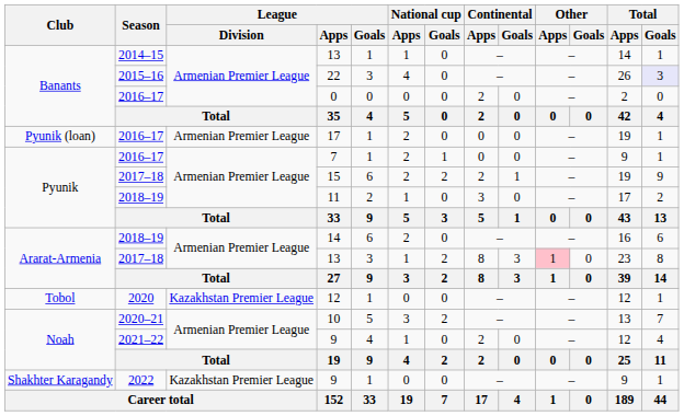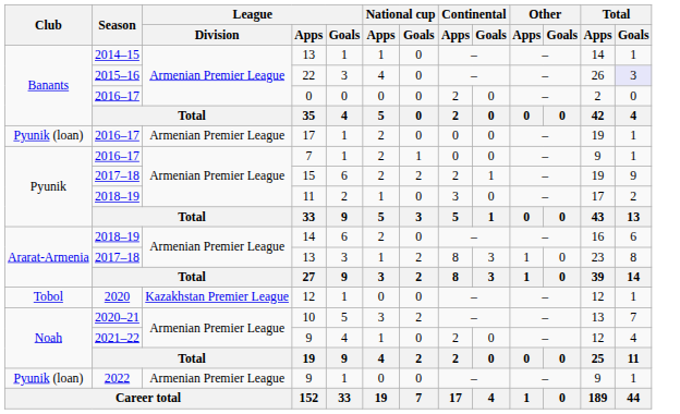2017–18 / 13 | Other / Apps: pink background -> no background
2022 / 9 | Club: Shakhter Karagandy -> Pyunik (loan)
2022 / 9 | League / Division: Kazakhstan Premier League -> Armenian Premier League
